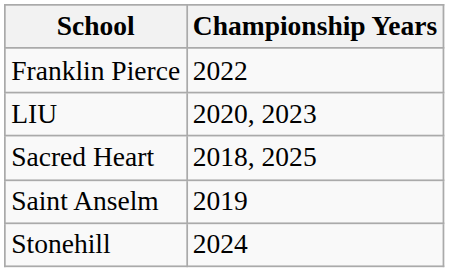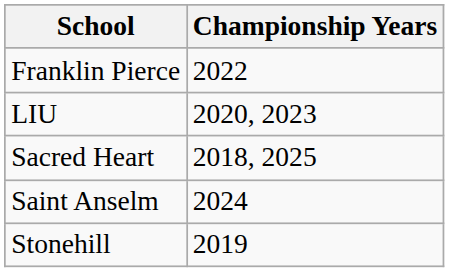Saint Anselm | Championship Years: 2019 -> 2024
Stonehill | Championship Years: 2024 -> 2019
